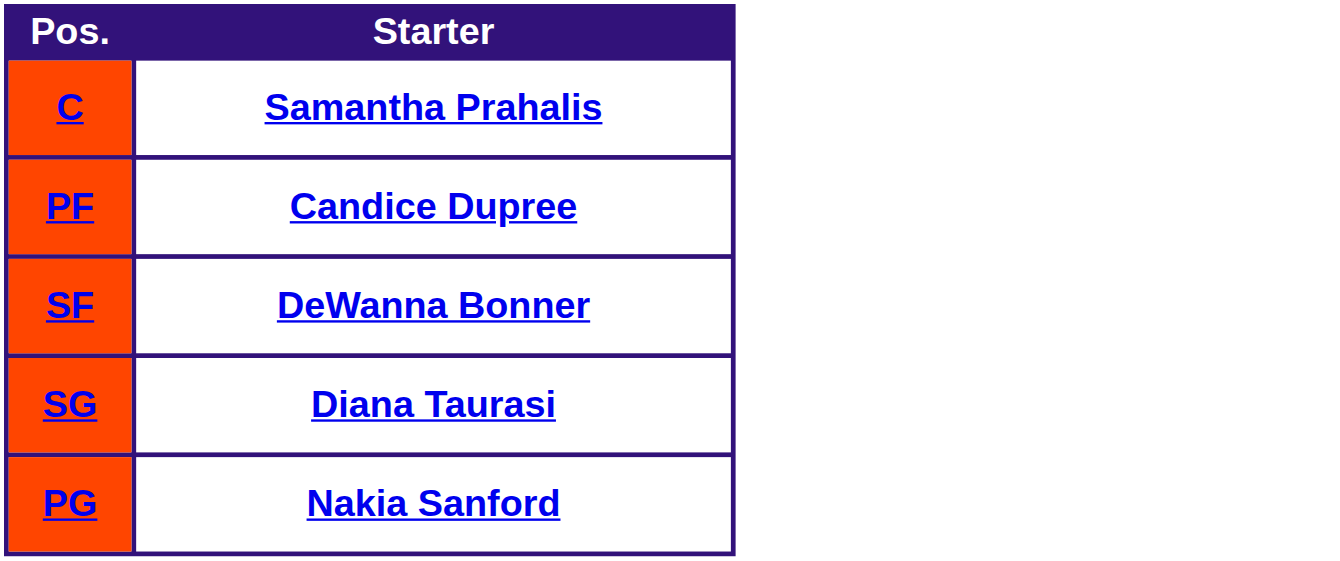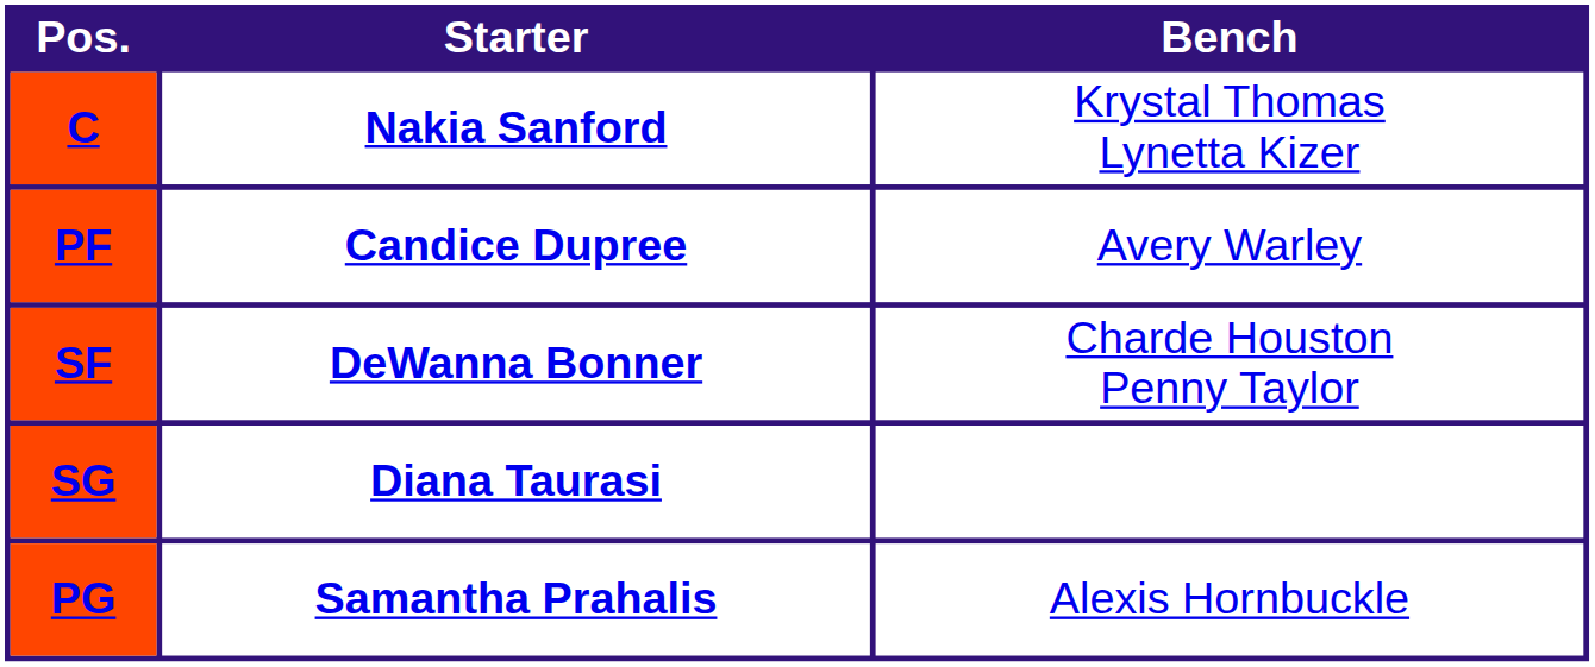+ column: Bench | Krystal Thomas Lynetta Kizer | Avery Warley | Charde Houston Penny Taylor | Alexis Hornbuckle
C | Starter: Samantha Prahalis -> Nakia Sanford
PG | Starter: Nakia Sanford -> Samantha Prahalis
